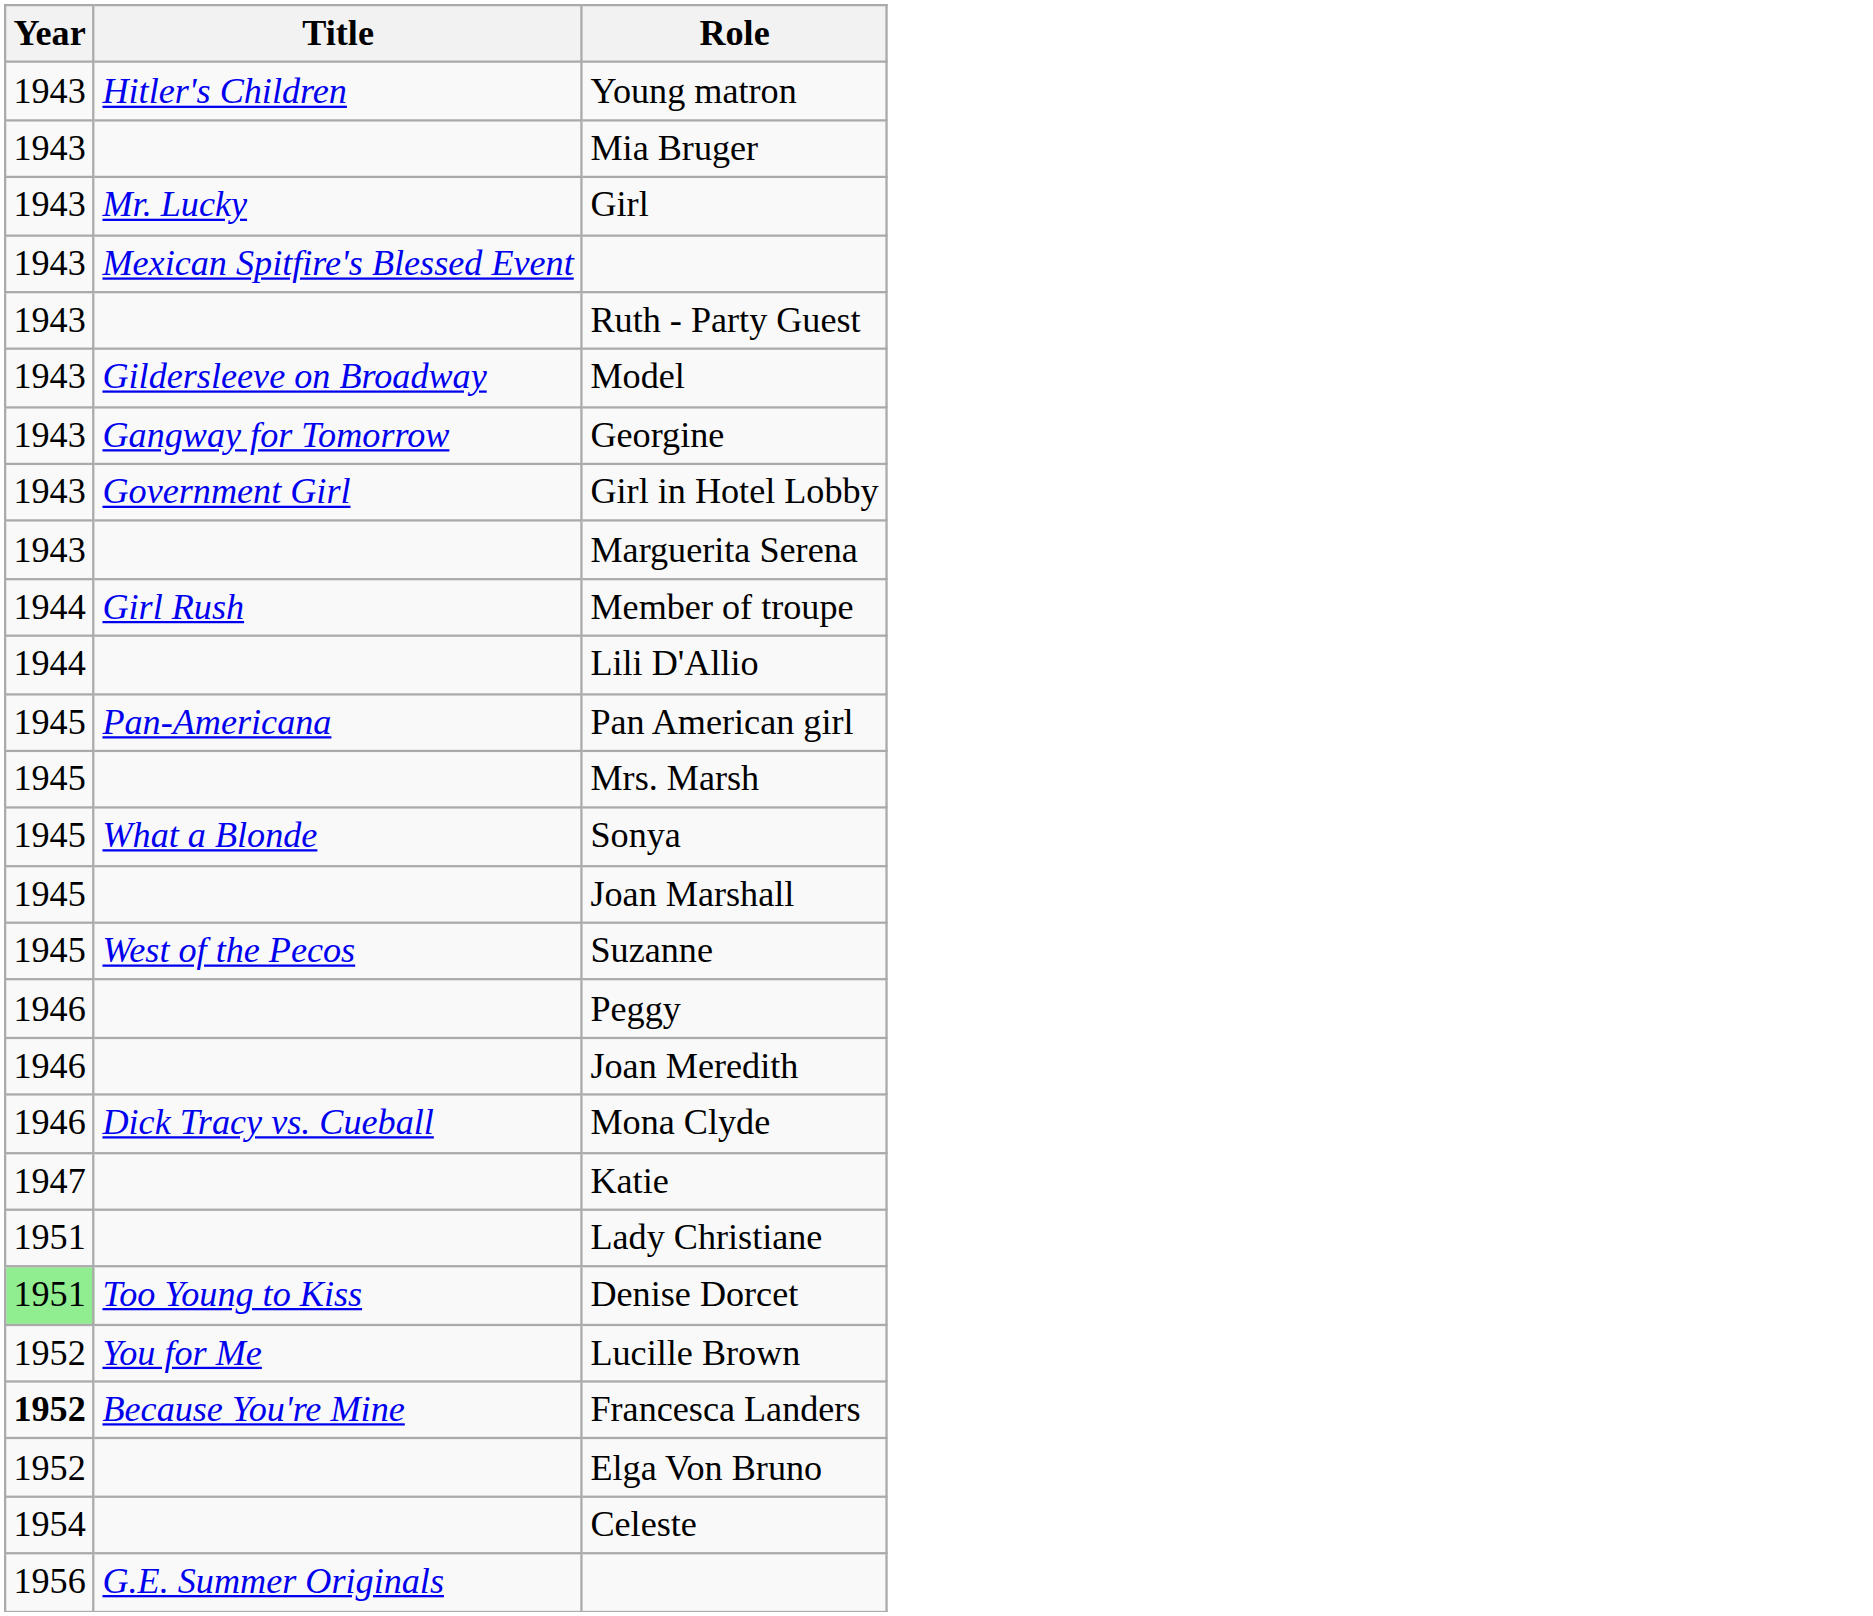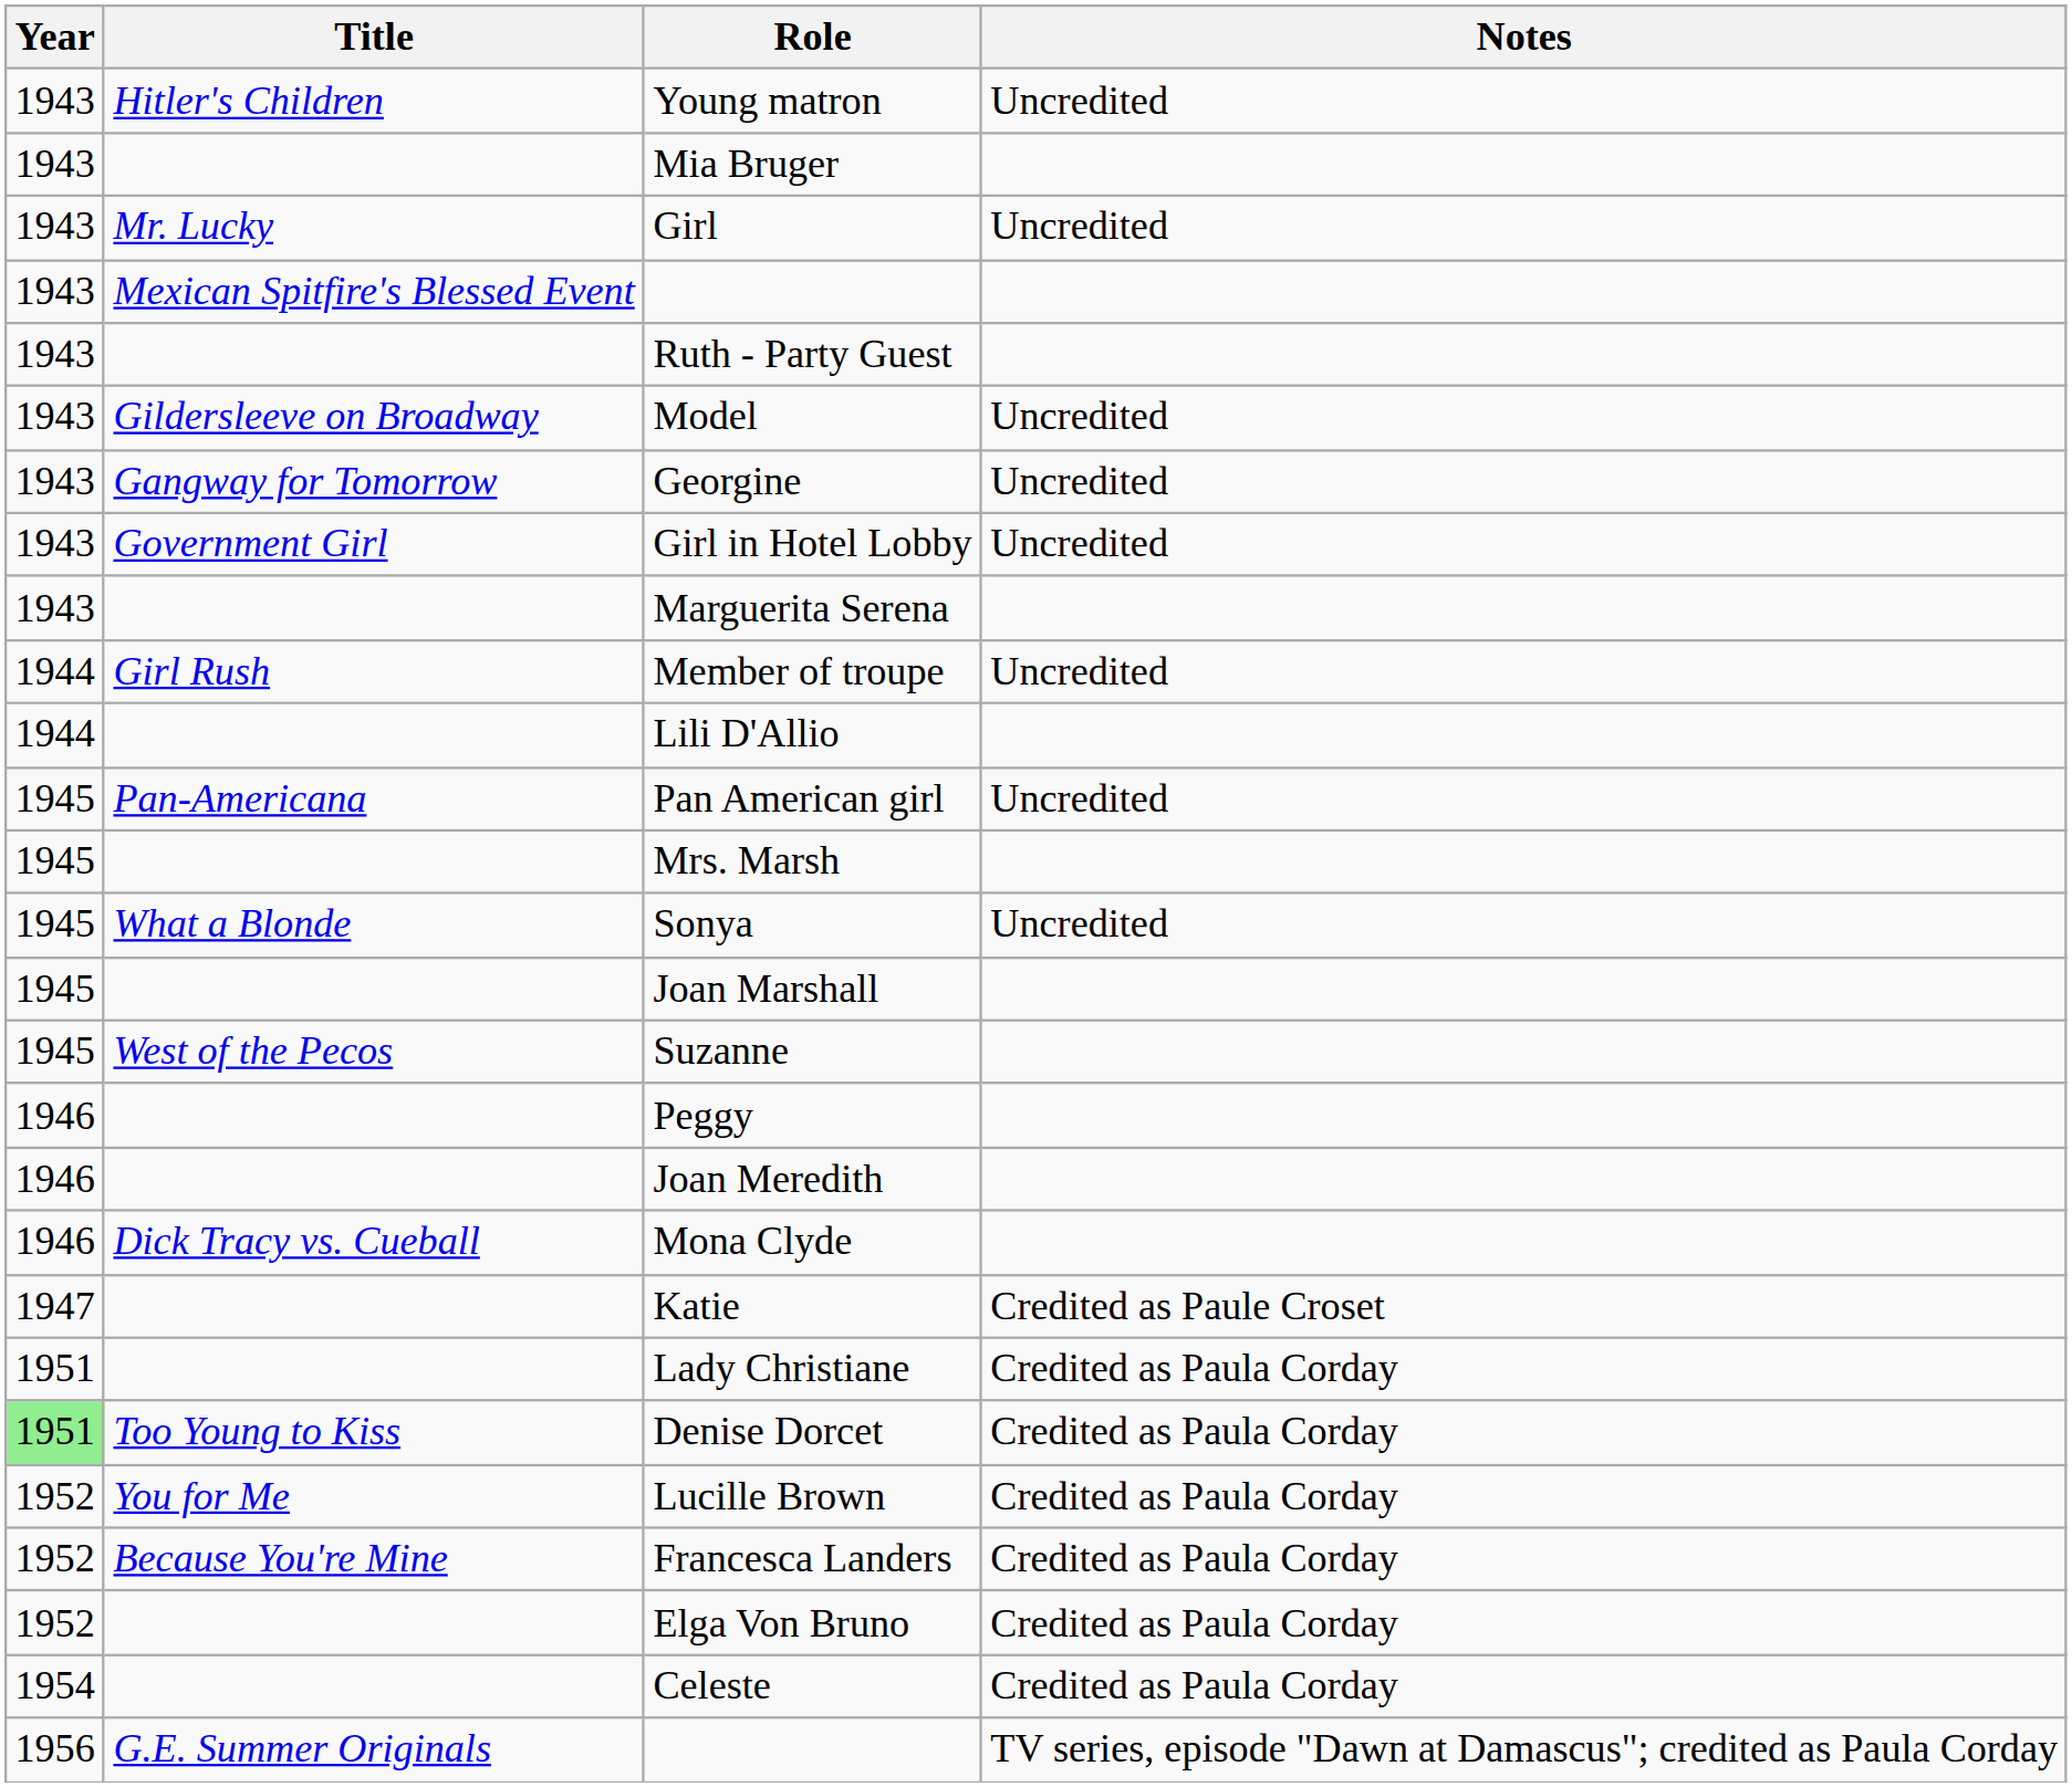+ column: Notes | Uncredited | Uncredited | Uncredited | Uncredited | Uncredited | Uncredited | Uncredited | Uncredited | Credited as Paule Croset | Credited as Paula Corday | Credited as Paula Corday | Credited as Paula Corday | Credited as Paula Corday | Credited as Paula Corday | Credited as Paula Corday | TV series, episode "Dawn at Damascus"; credited as Paula Corday
Francesca Landers | Year: bold -> normal
